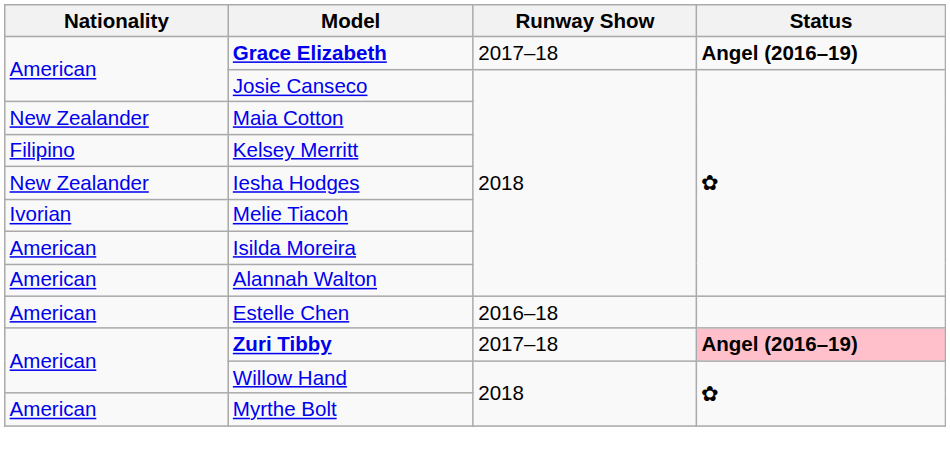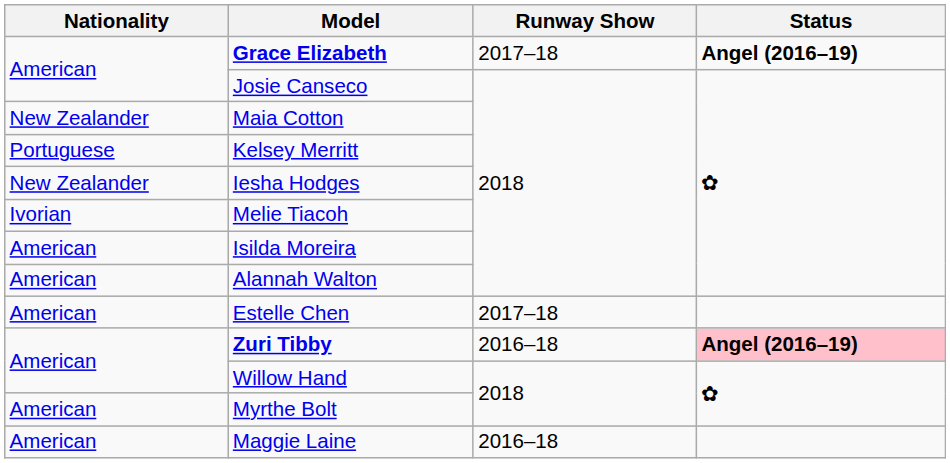Kelsey Merritt | Nationality: Filipino -> Portuguese
Estelle Chen | Runway Show: 2016–18 -> 2017–18
Zuri Tibby | Runway Show: 2017–18 -> 2016–18
+ row: American | Maggie Laine | 2016–18
